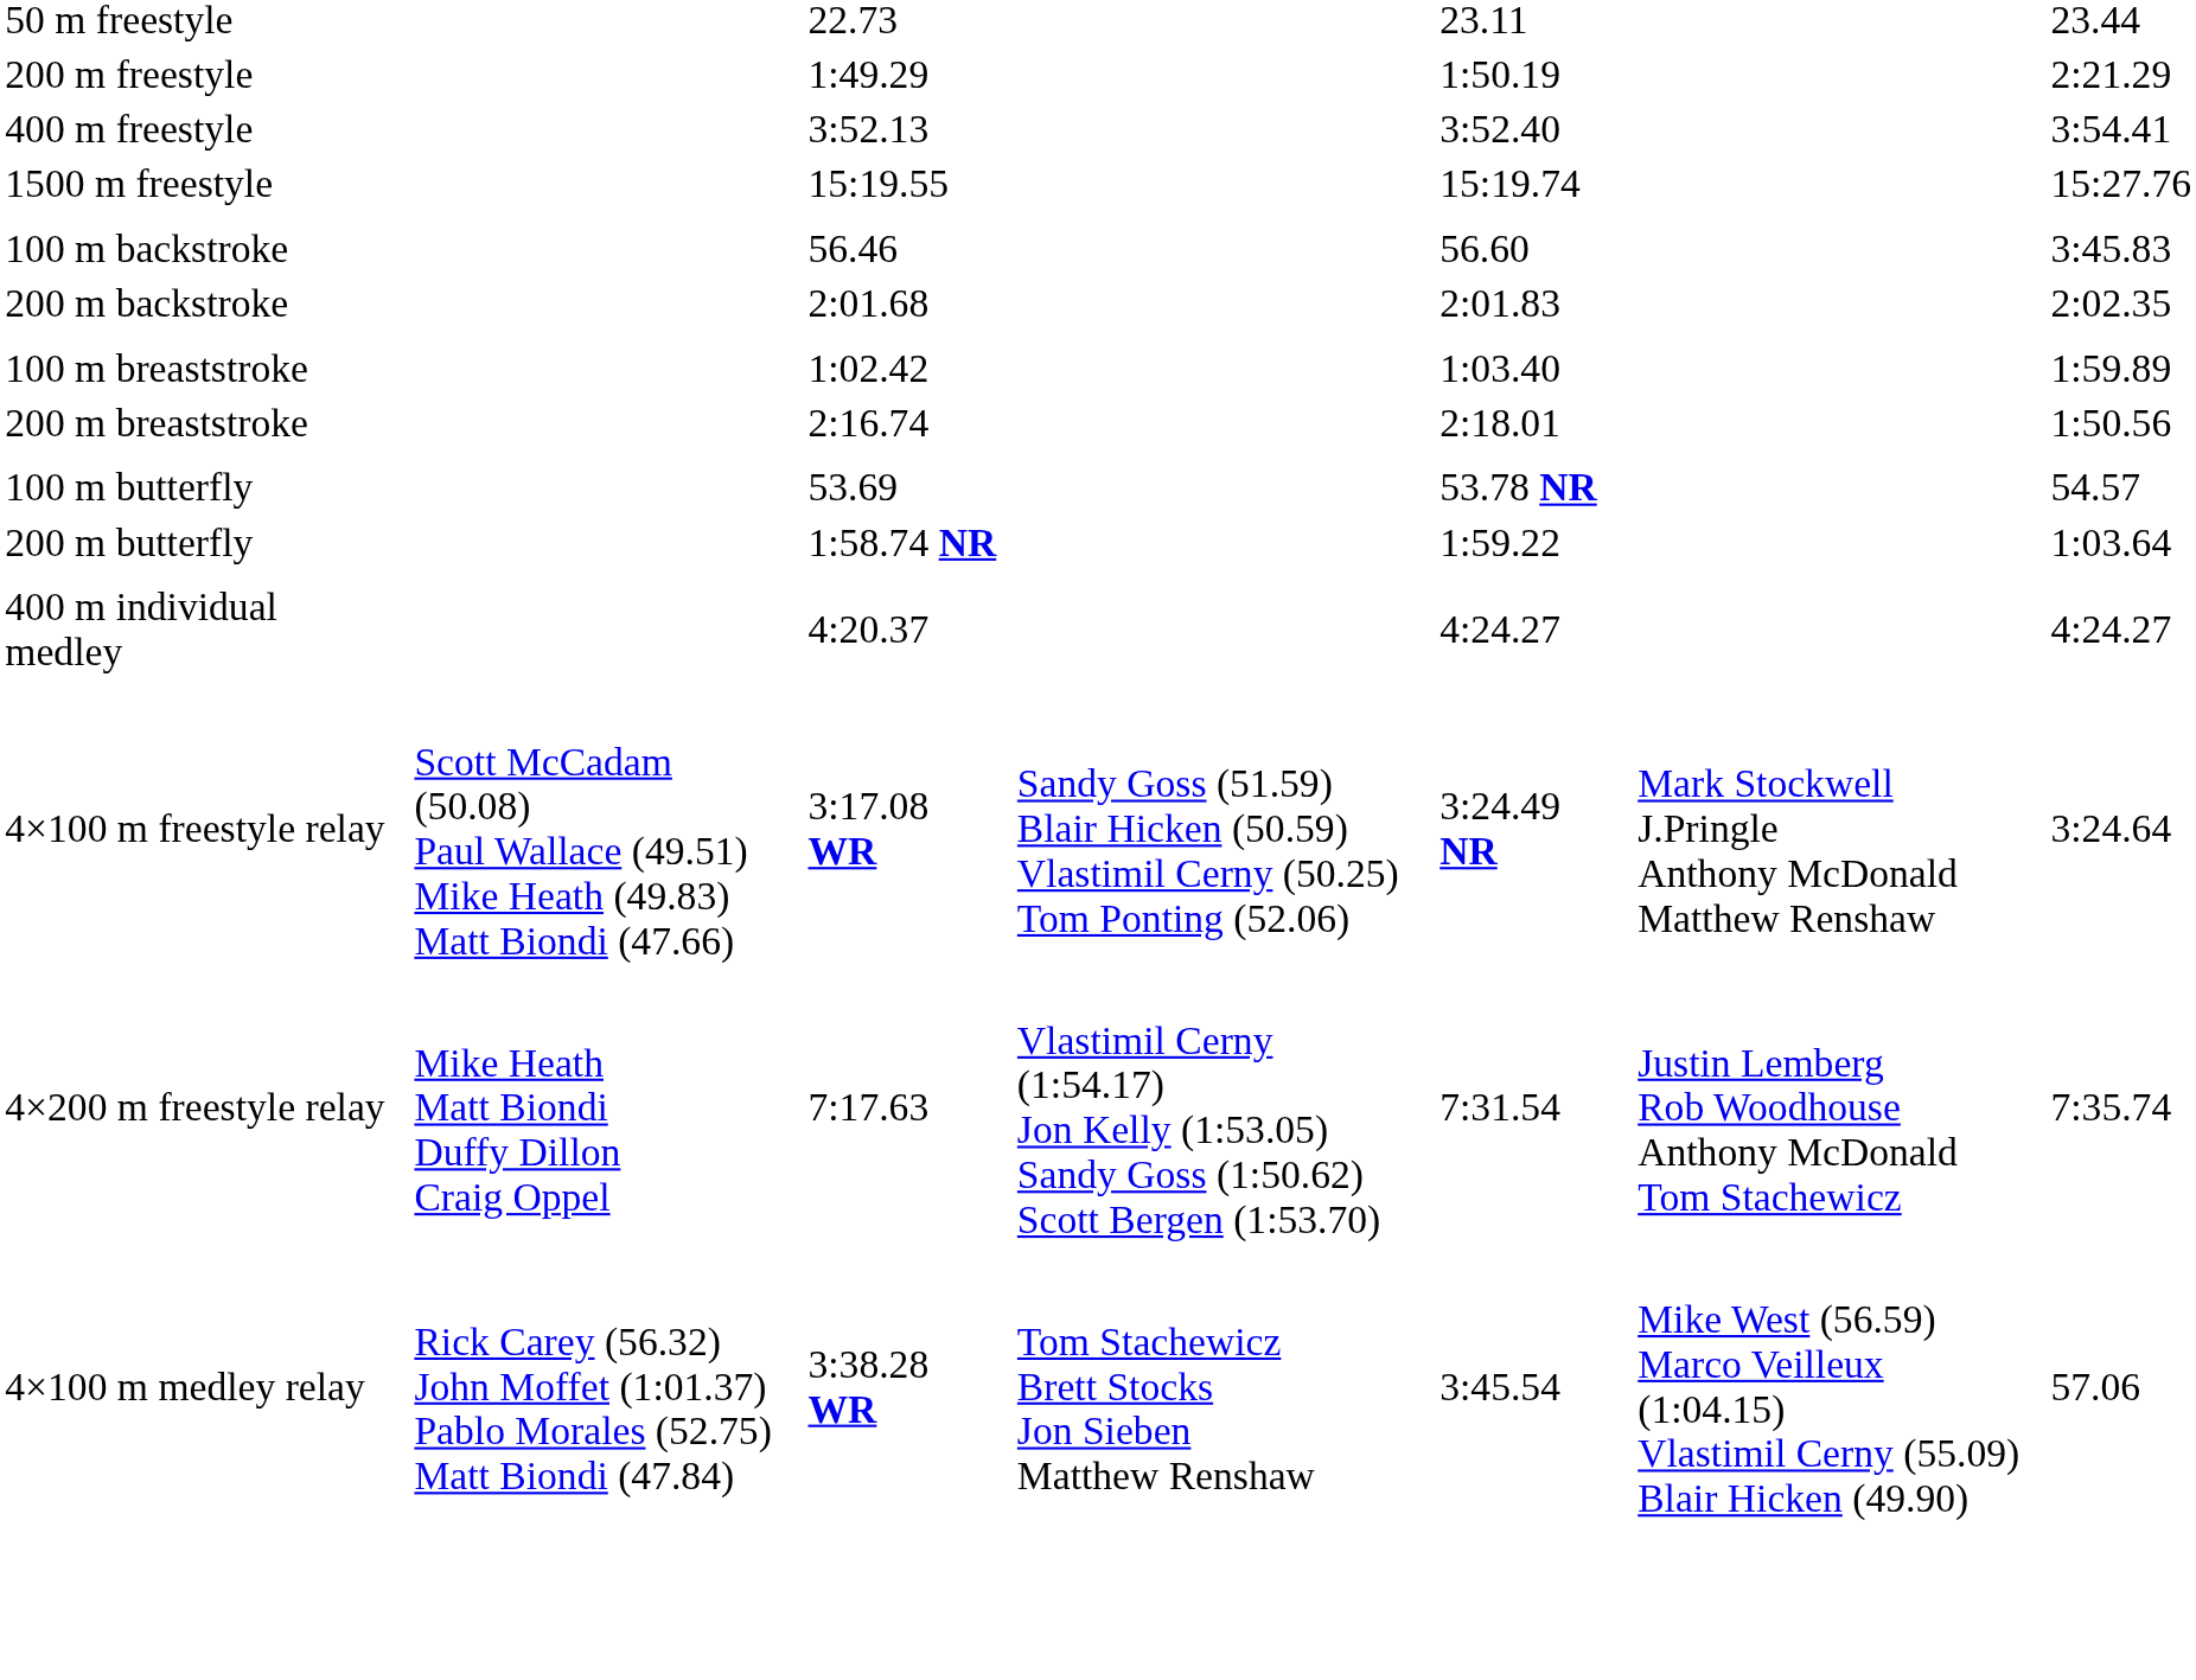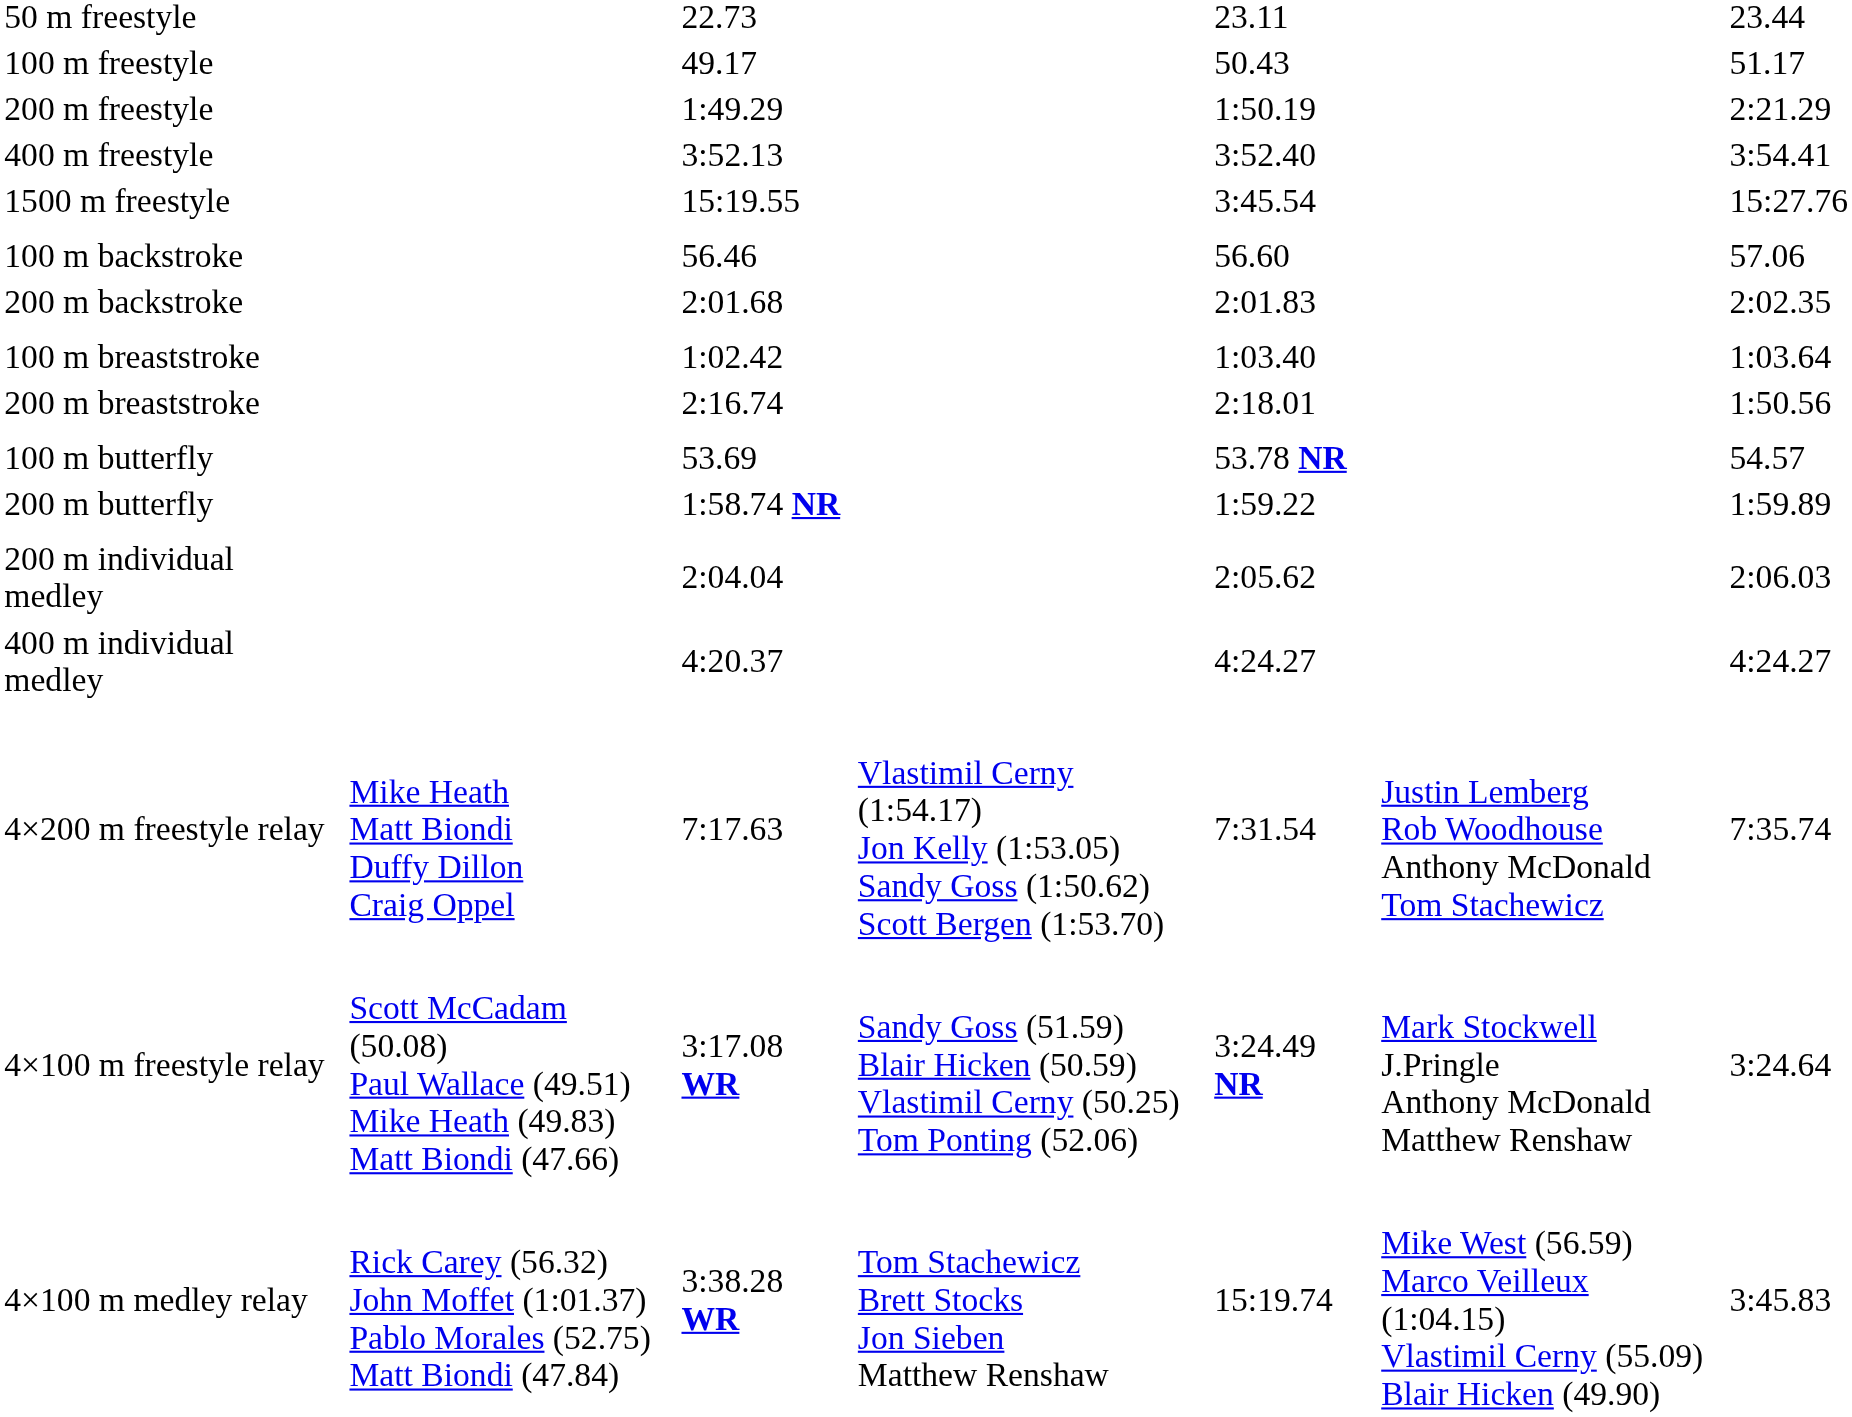+ row: 100 m freestyle | 49.17 | 50.43 | 51.17
1500 m freestyle | column 5: 15:19.74 -> 3:45.54
100 m backstroke | column 7: 3:45.83 -> 57.06
100 m breaststroke | column 7: 1:59.89 -> 1:03.64
200 m butterfly | column 7: 1:03.64 -> 1:59.89
+ row: 200 m individual medley | 2:04.04 | 2:05.62 | 2:06.03
rows swapped: 4×100 m freestyle relay <-> 4×200 m freestyle relay
4×100 m medley relay | column 5: 3:45.54 -> 15:19.74
4×100 m medley relay | column 7: 57.06 -> 3:45.83
